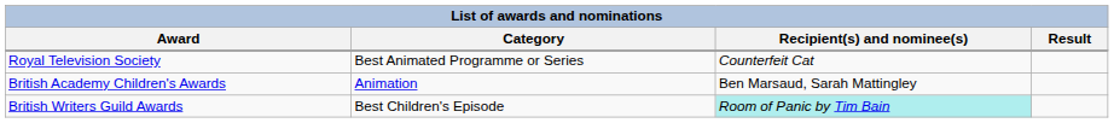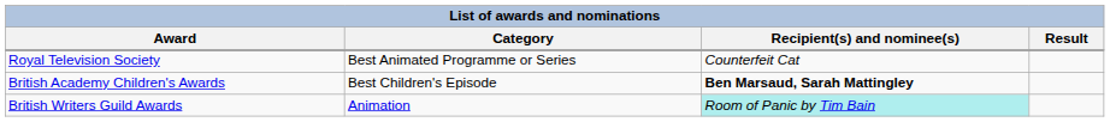British Academy Children's Awards | Category: Animation -> Best Children's Episode
British Academy Children's Awards | Recipient(s) and nominee(s): normal -> bold
British Writers Guild Awards | Category: Best Children's Episode -> Animation
